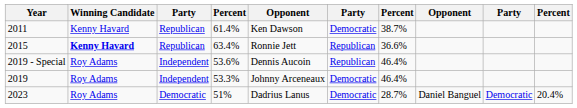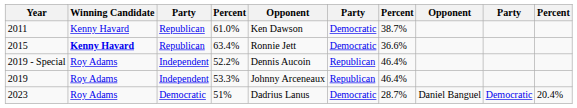2011 | column 4: 61.4% -> 61.0%
2015 | column 6: Republican -> Democratic
2019 - Special | column 4: 53.6% -> 52.2%
2019 | column 6: Democratic -> Republican
